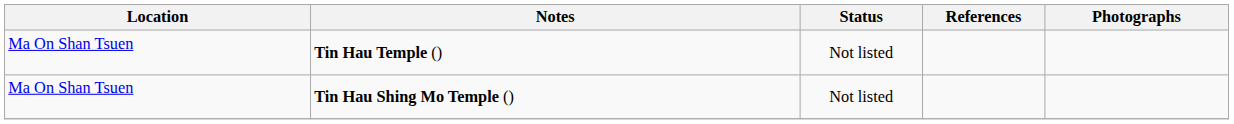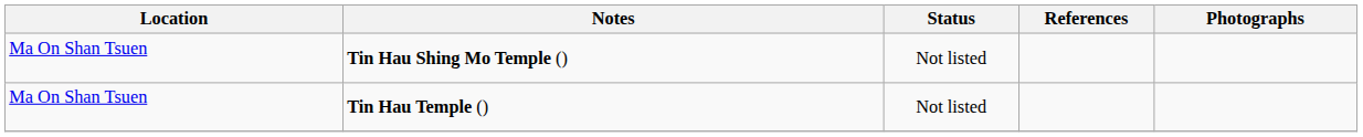rows swapped: Tin Hau Shing Mo Temple () <-> Tin Hau Temple ()
